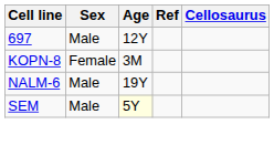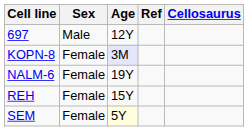KOPN-8 | Age: no background -> lavender background
NALM-6 | Sex: Male -> Female
+ row: REH | Female | 15Y
SEM | Sex: Male -> Female
